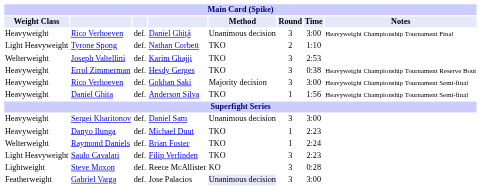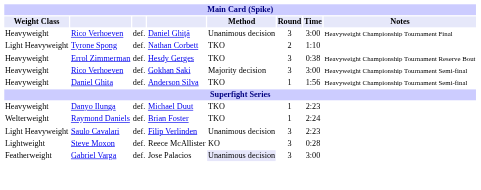- row: Welterweight | Joseph Valtellini | def. | Karim Ghajji | TKO | 3 | 2:53
- row: Heavyweight | Sergei Kharitonov | def. | Daniel Sam | Unanimous decision | 3 | 3:00
Filip Verlinden | Method: TKO -> Unanimous decision
